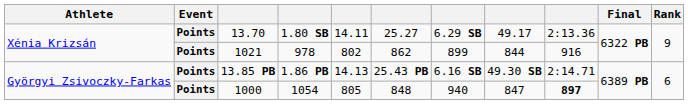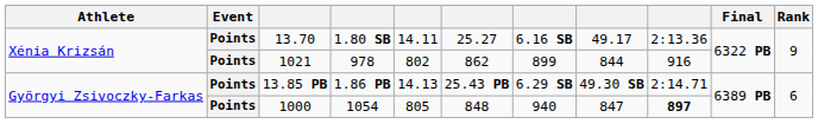1.80 SB | column 7: 6.29 SB -> 6.16 SB
1.86 PB | column 7: 6.16 SB -> 6.29 SB
